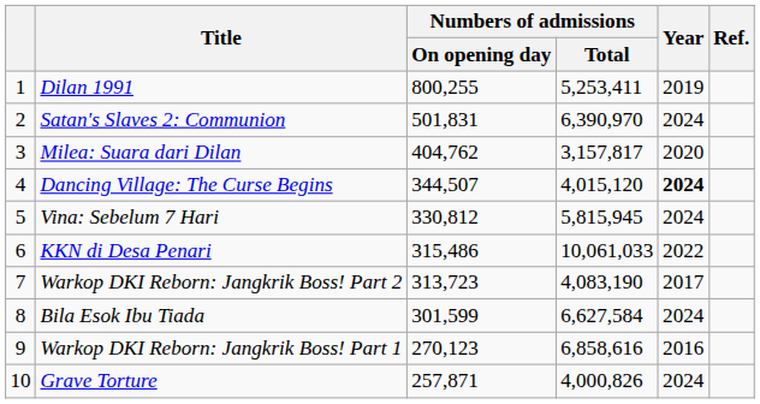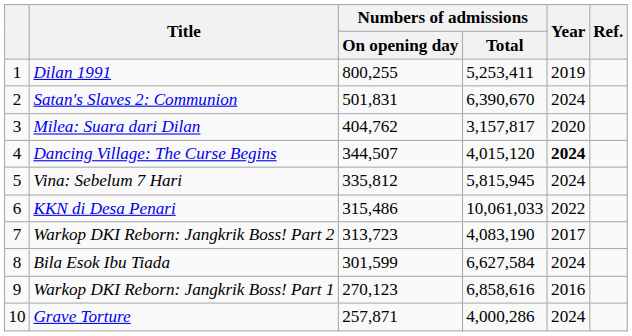Satan's Slaves 2: Communion | Numbers of admissions / Total: 6,390,970 -> 6,390,670
Vina: Sebelum 7 Hari | Numbers of admissions / On opening day: 330,812 -> 335,812
Grave Torture | Numbers of admissions / Total: 4,000,826 -> 4,000,286
